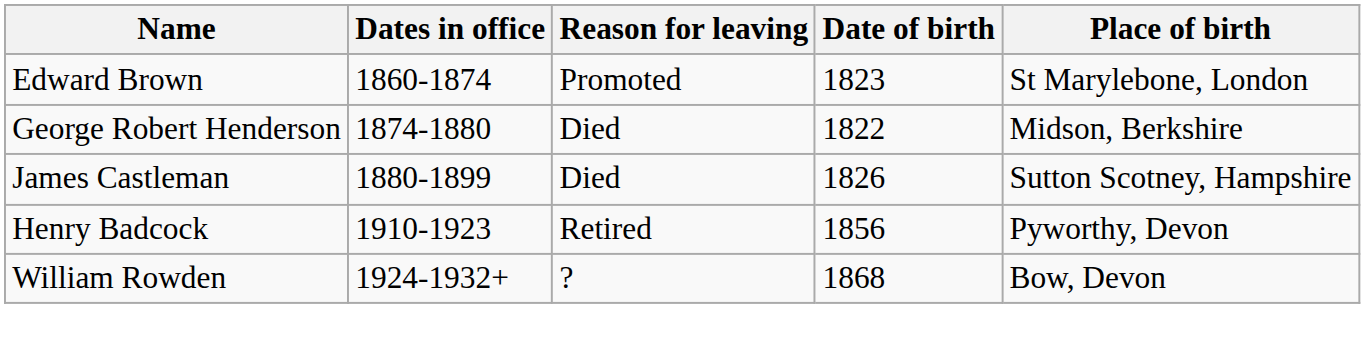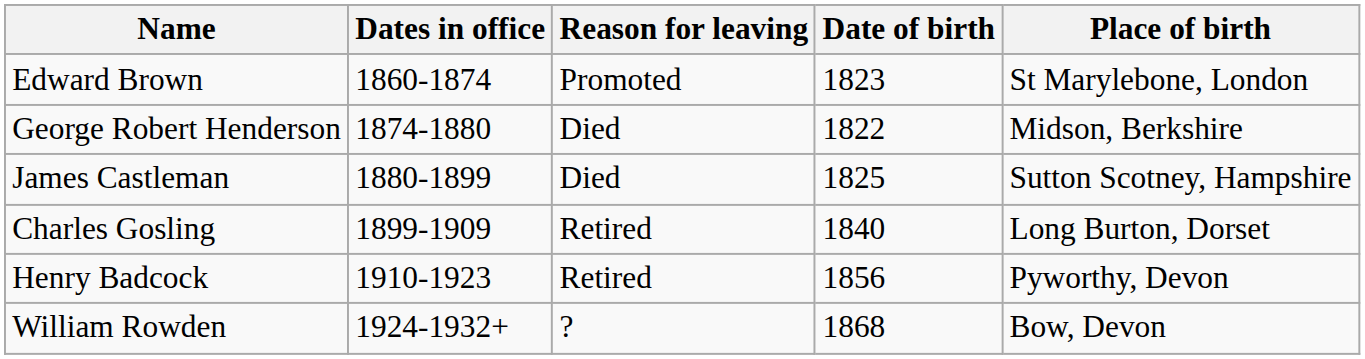James Castleman | Date of birth: 1826 -> 1825
+ row: Charles Gosling | 1899-1909 | Retired | 1840 | Long Burton, Dorset
